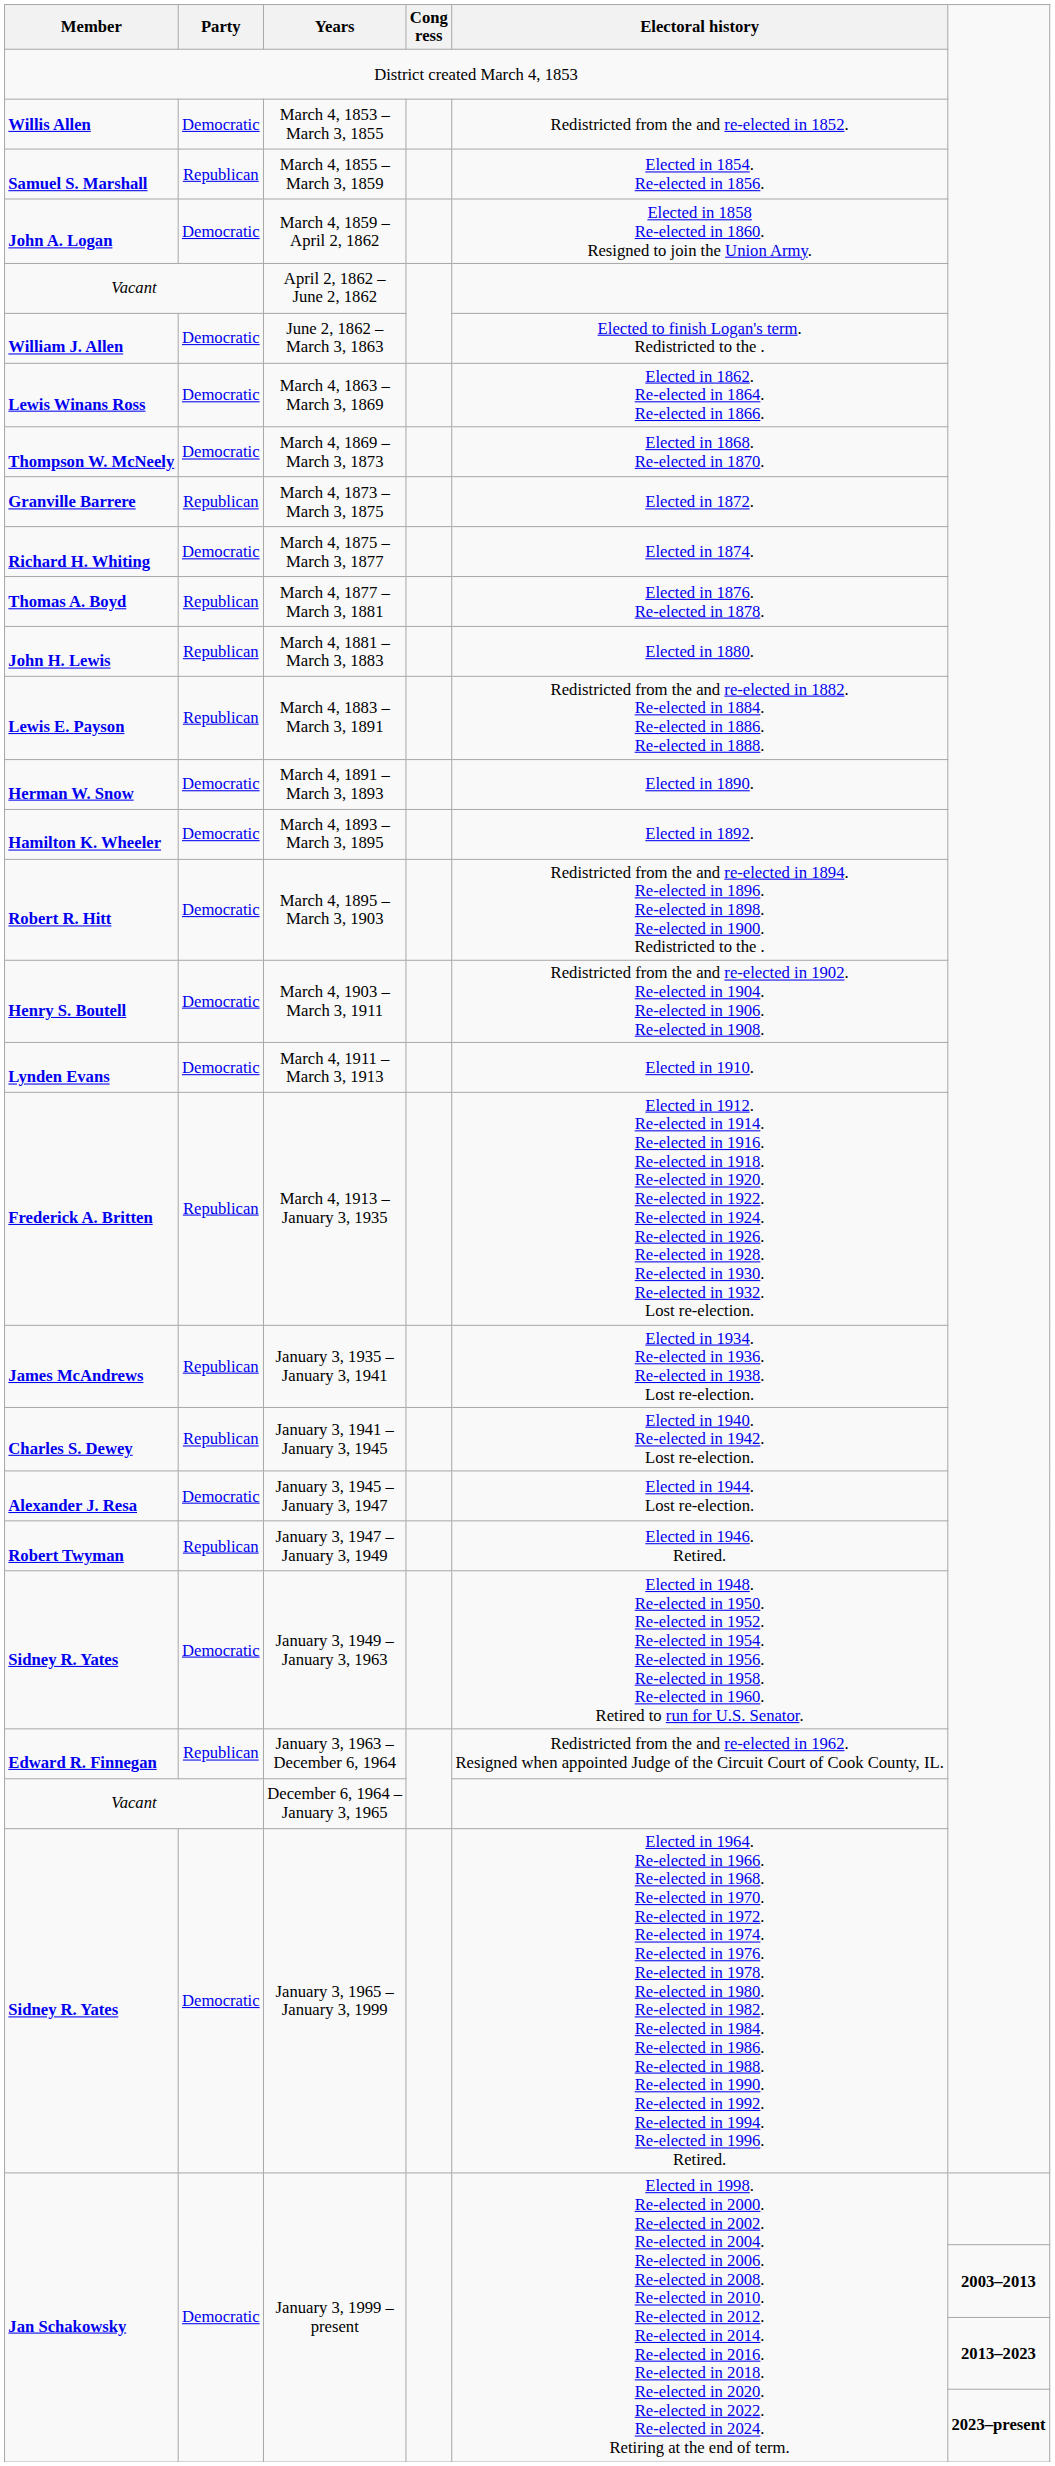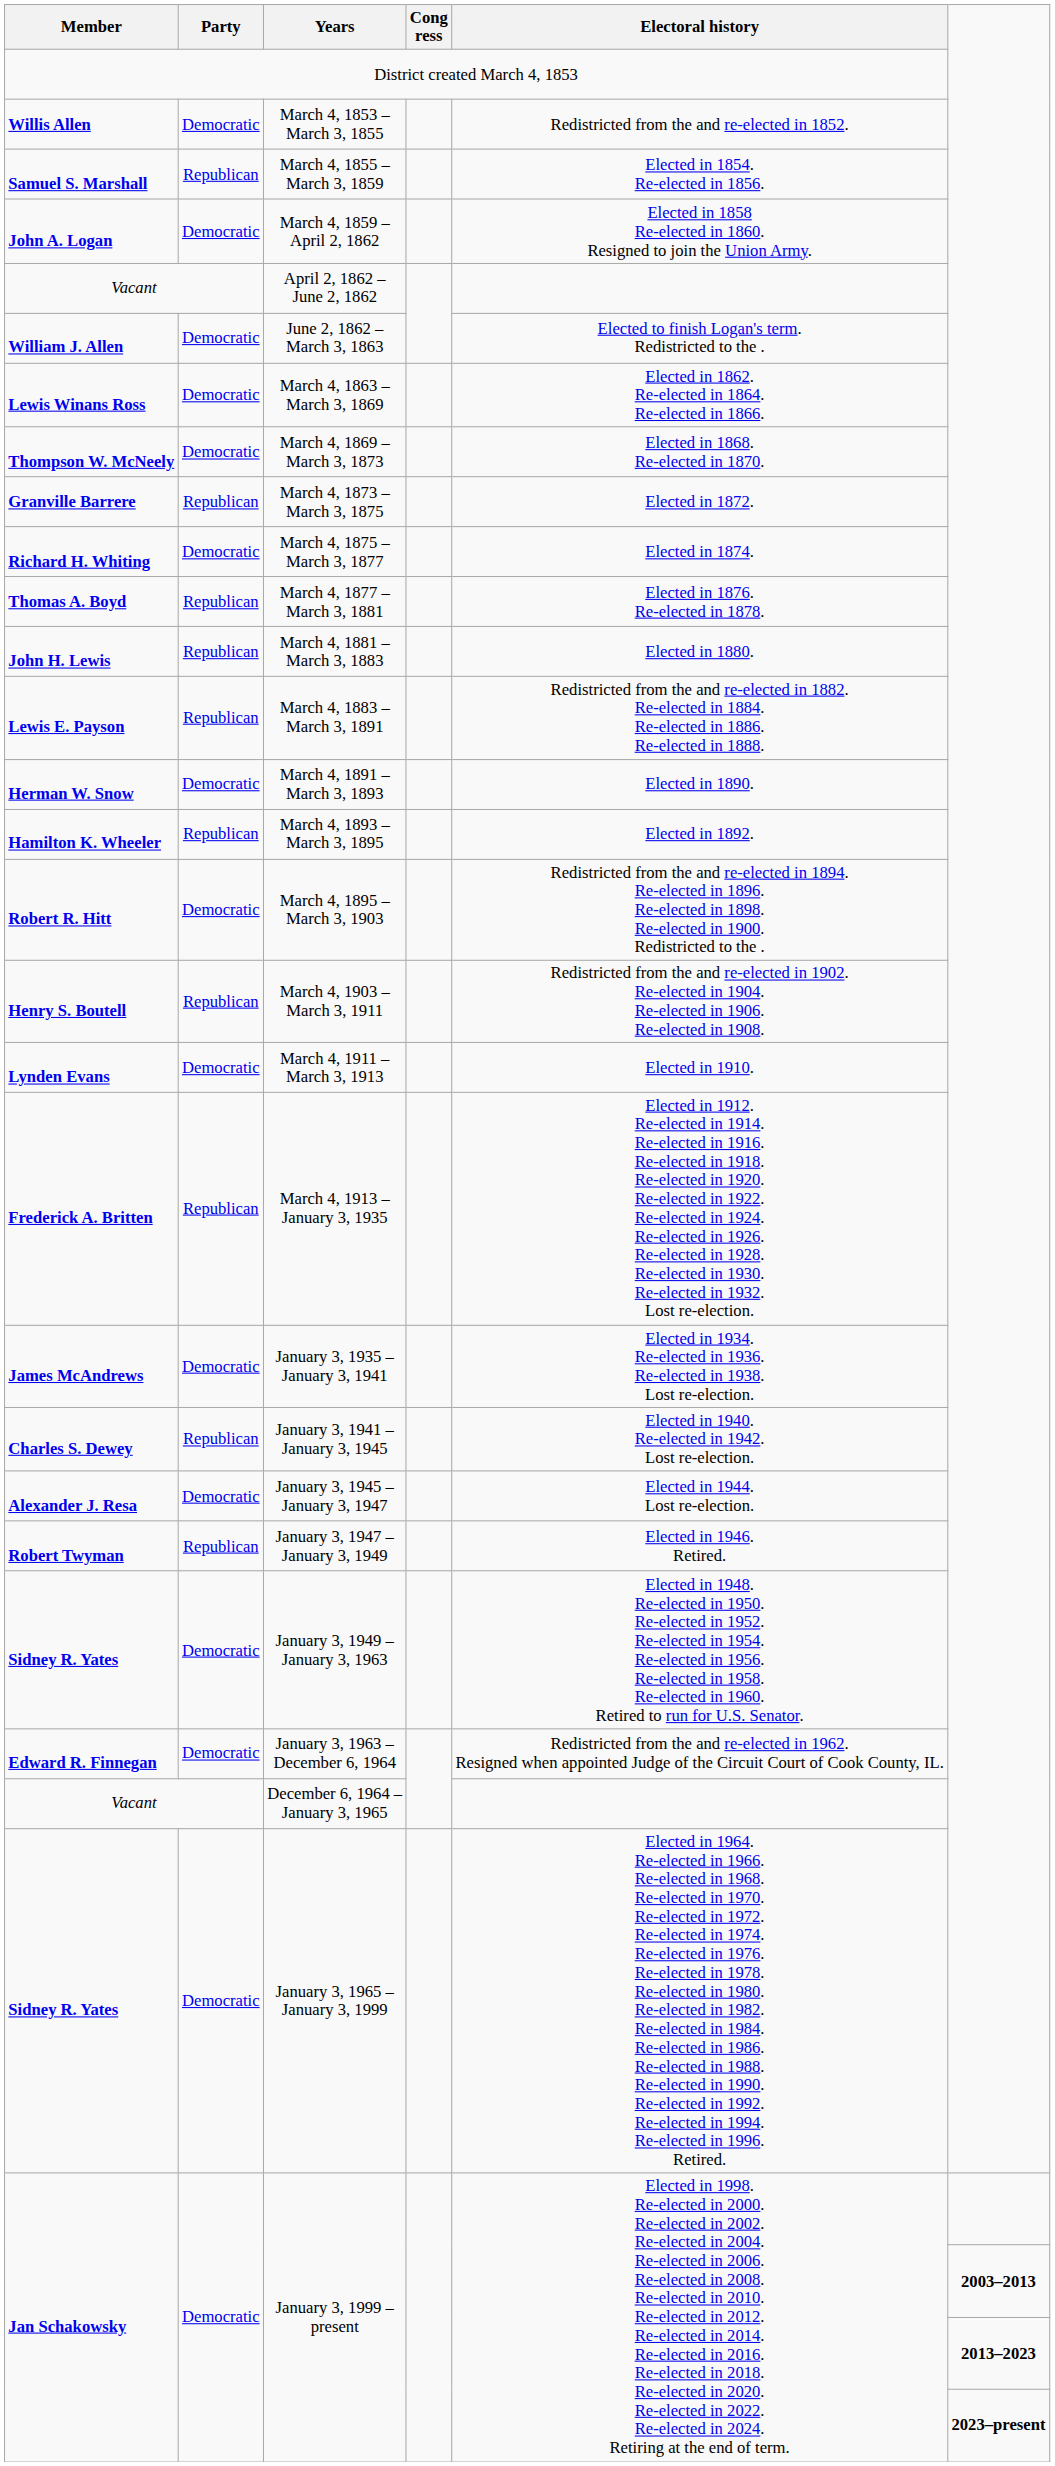March 4, 1893 – March 3, 1895 | Party: Democratic -> Republican
March 4, 1903 – March 3, 1911 | Party: Democratic -> Republican
January 3, 1935 – January 3, 1941 | Party: Republican -> Democratic
January 3, 1963 – December 6, 1964 | Party: Republican -> Democratic
